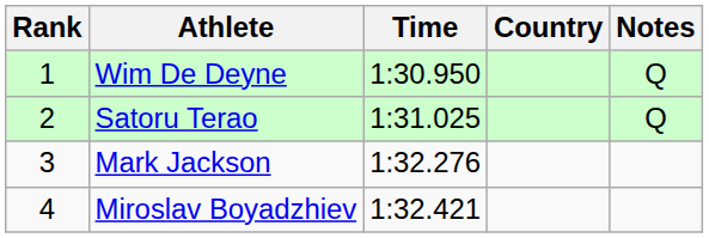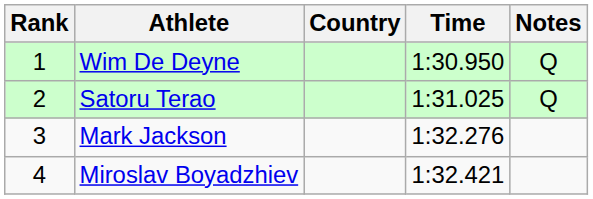columns swapped: Country <-> Time
